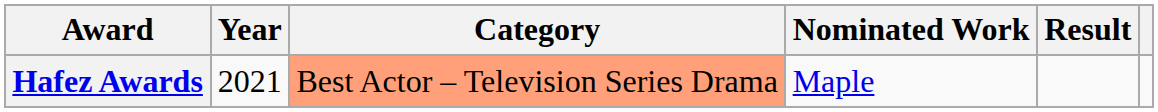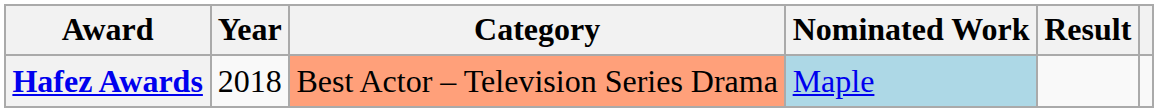Hafez Awards | Year: 2021 -> 2018
Hafez Awards | Nominated Work: no background -> lightblue background
